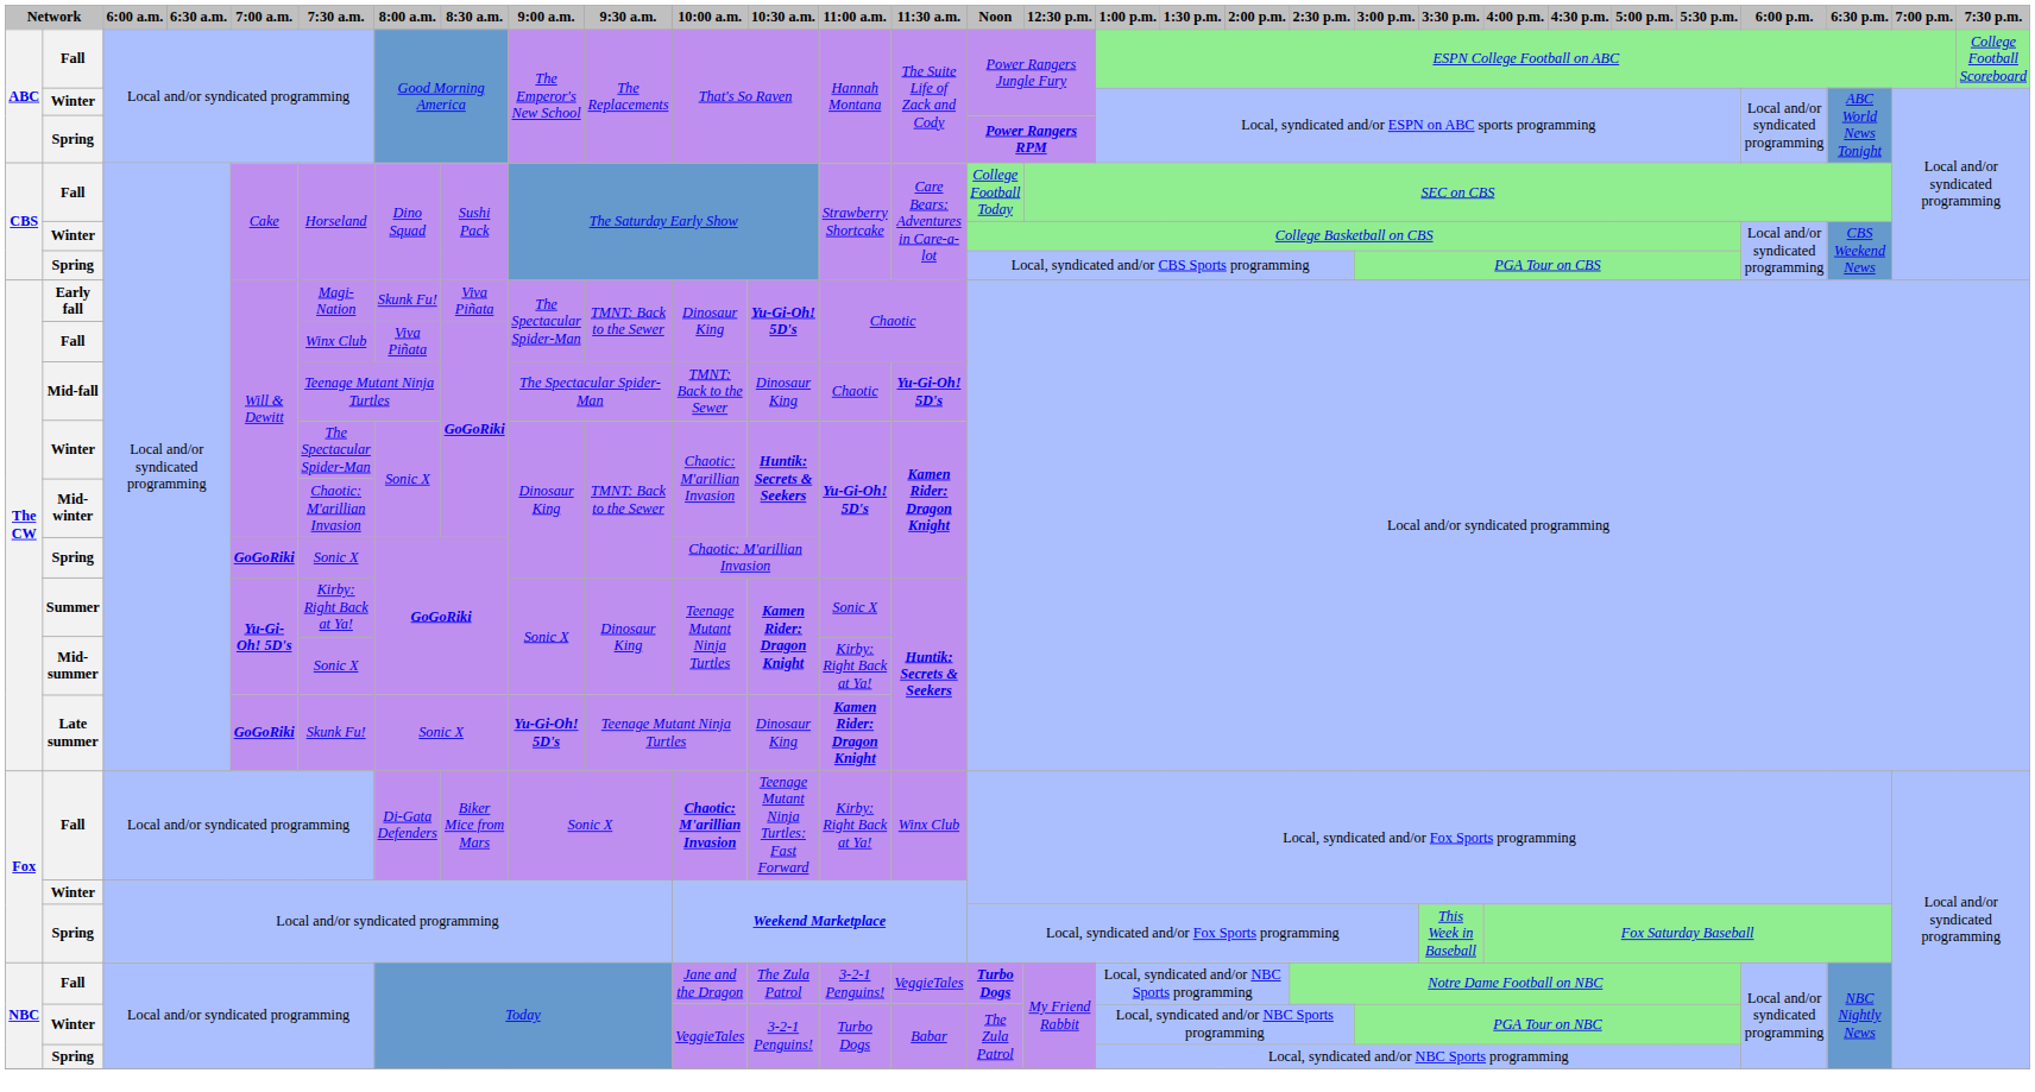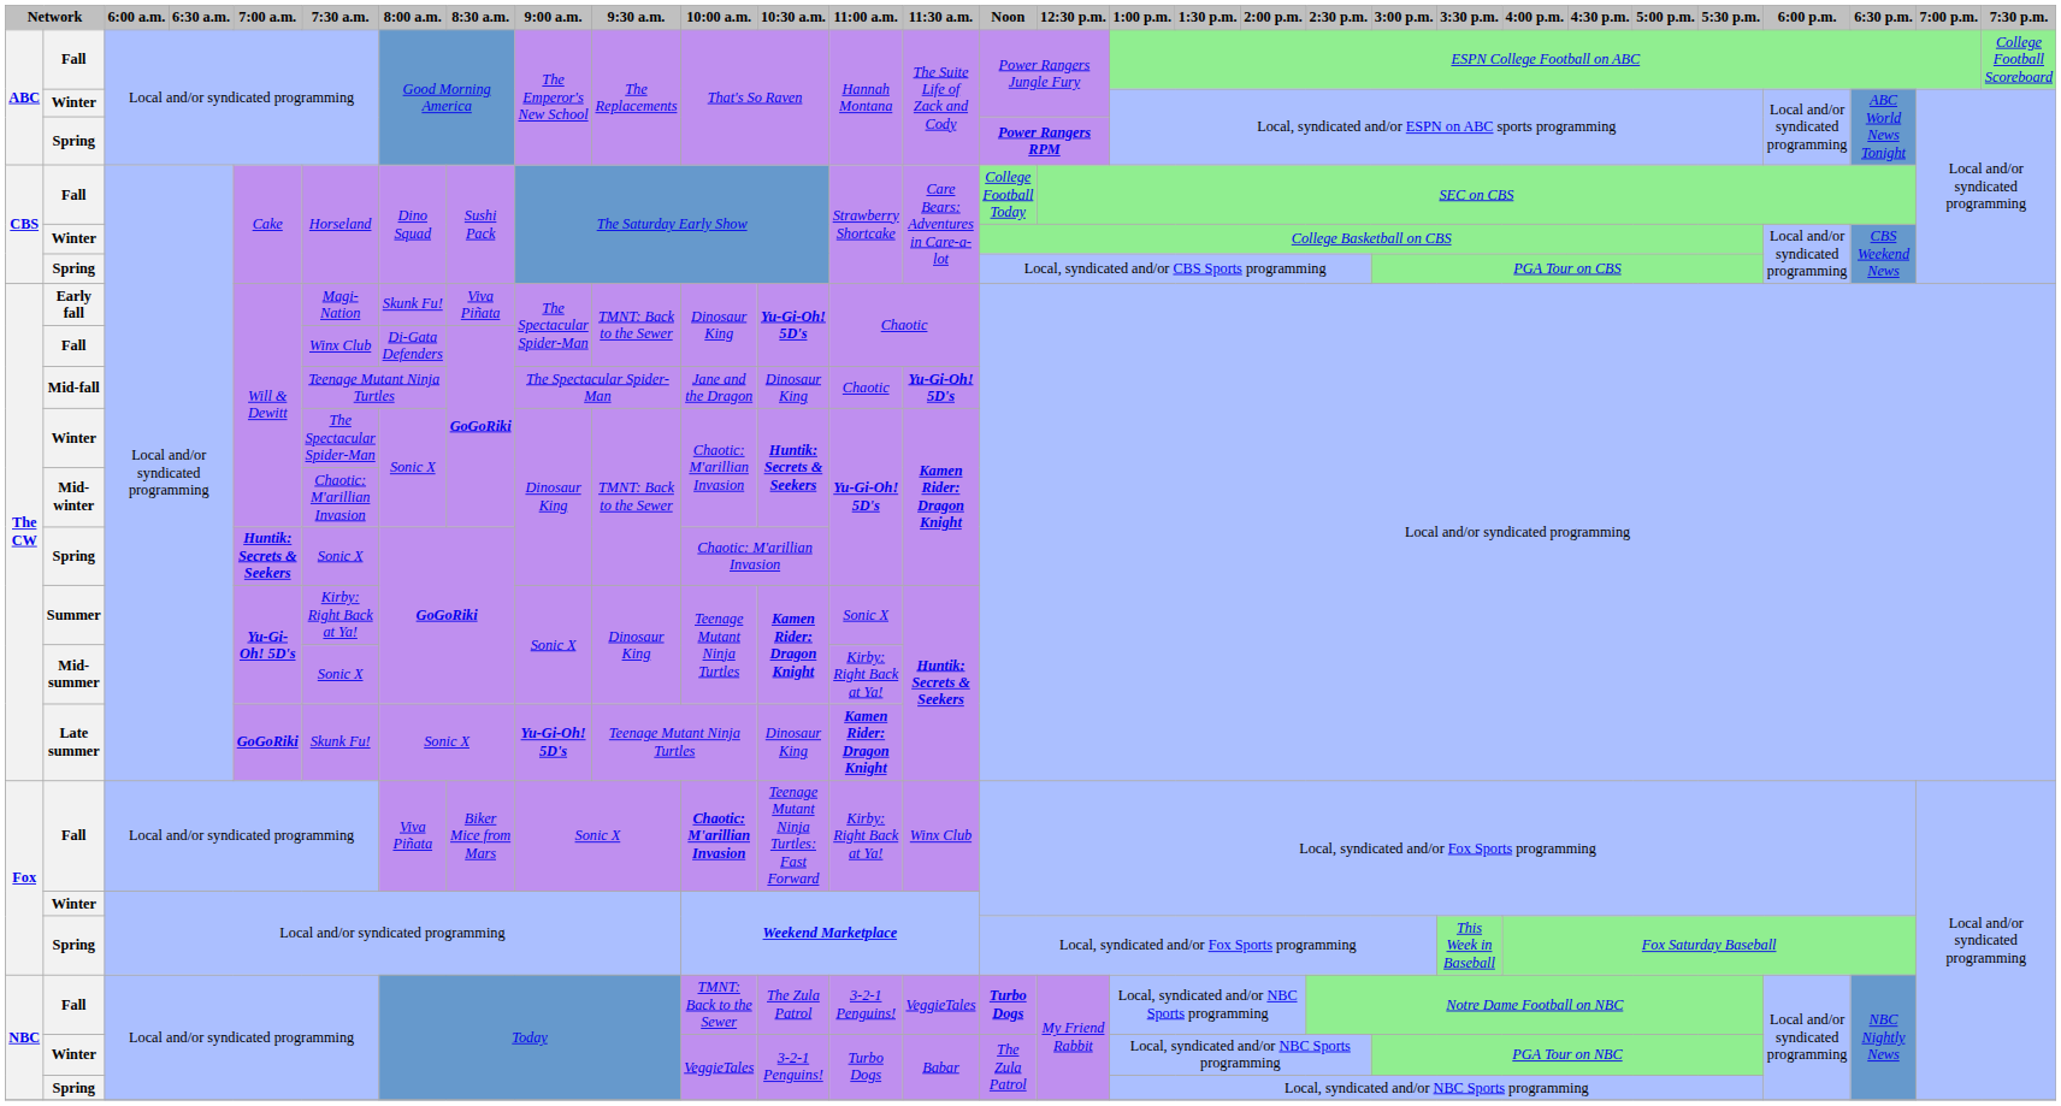The CW / Fall | 8:00 a.m.: Viva Piñata -> Di-Gata Defenders
Mid-fall | 10:00 a.m.: TMNT: Back to the Sewer -> Jane and the Dragon
The CW / Spring | 7:00 a.m.: GoGoRiki -> Huntik: Secrets & Seekers
Fox / Fall | 8:00 a.m.: Di-Gata Defenders -> Viva Piñata
NBC / Fall | 10:00 a.m.: Jane and the Dragon -> TMNT: Back to the Sewer
